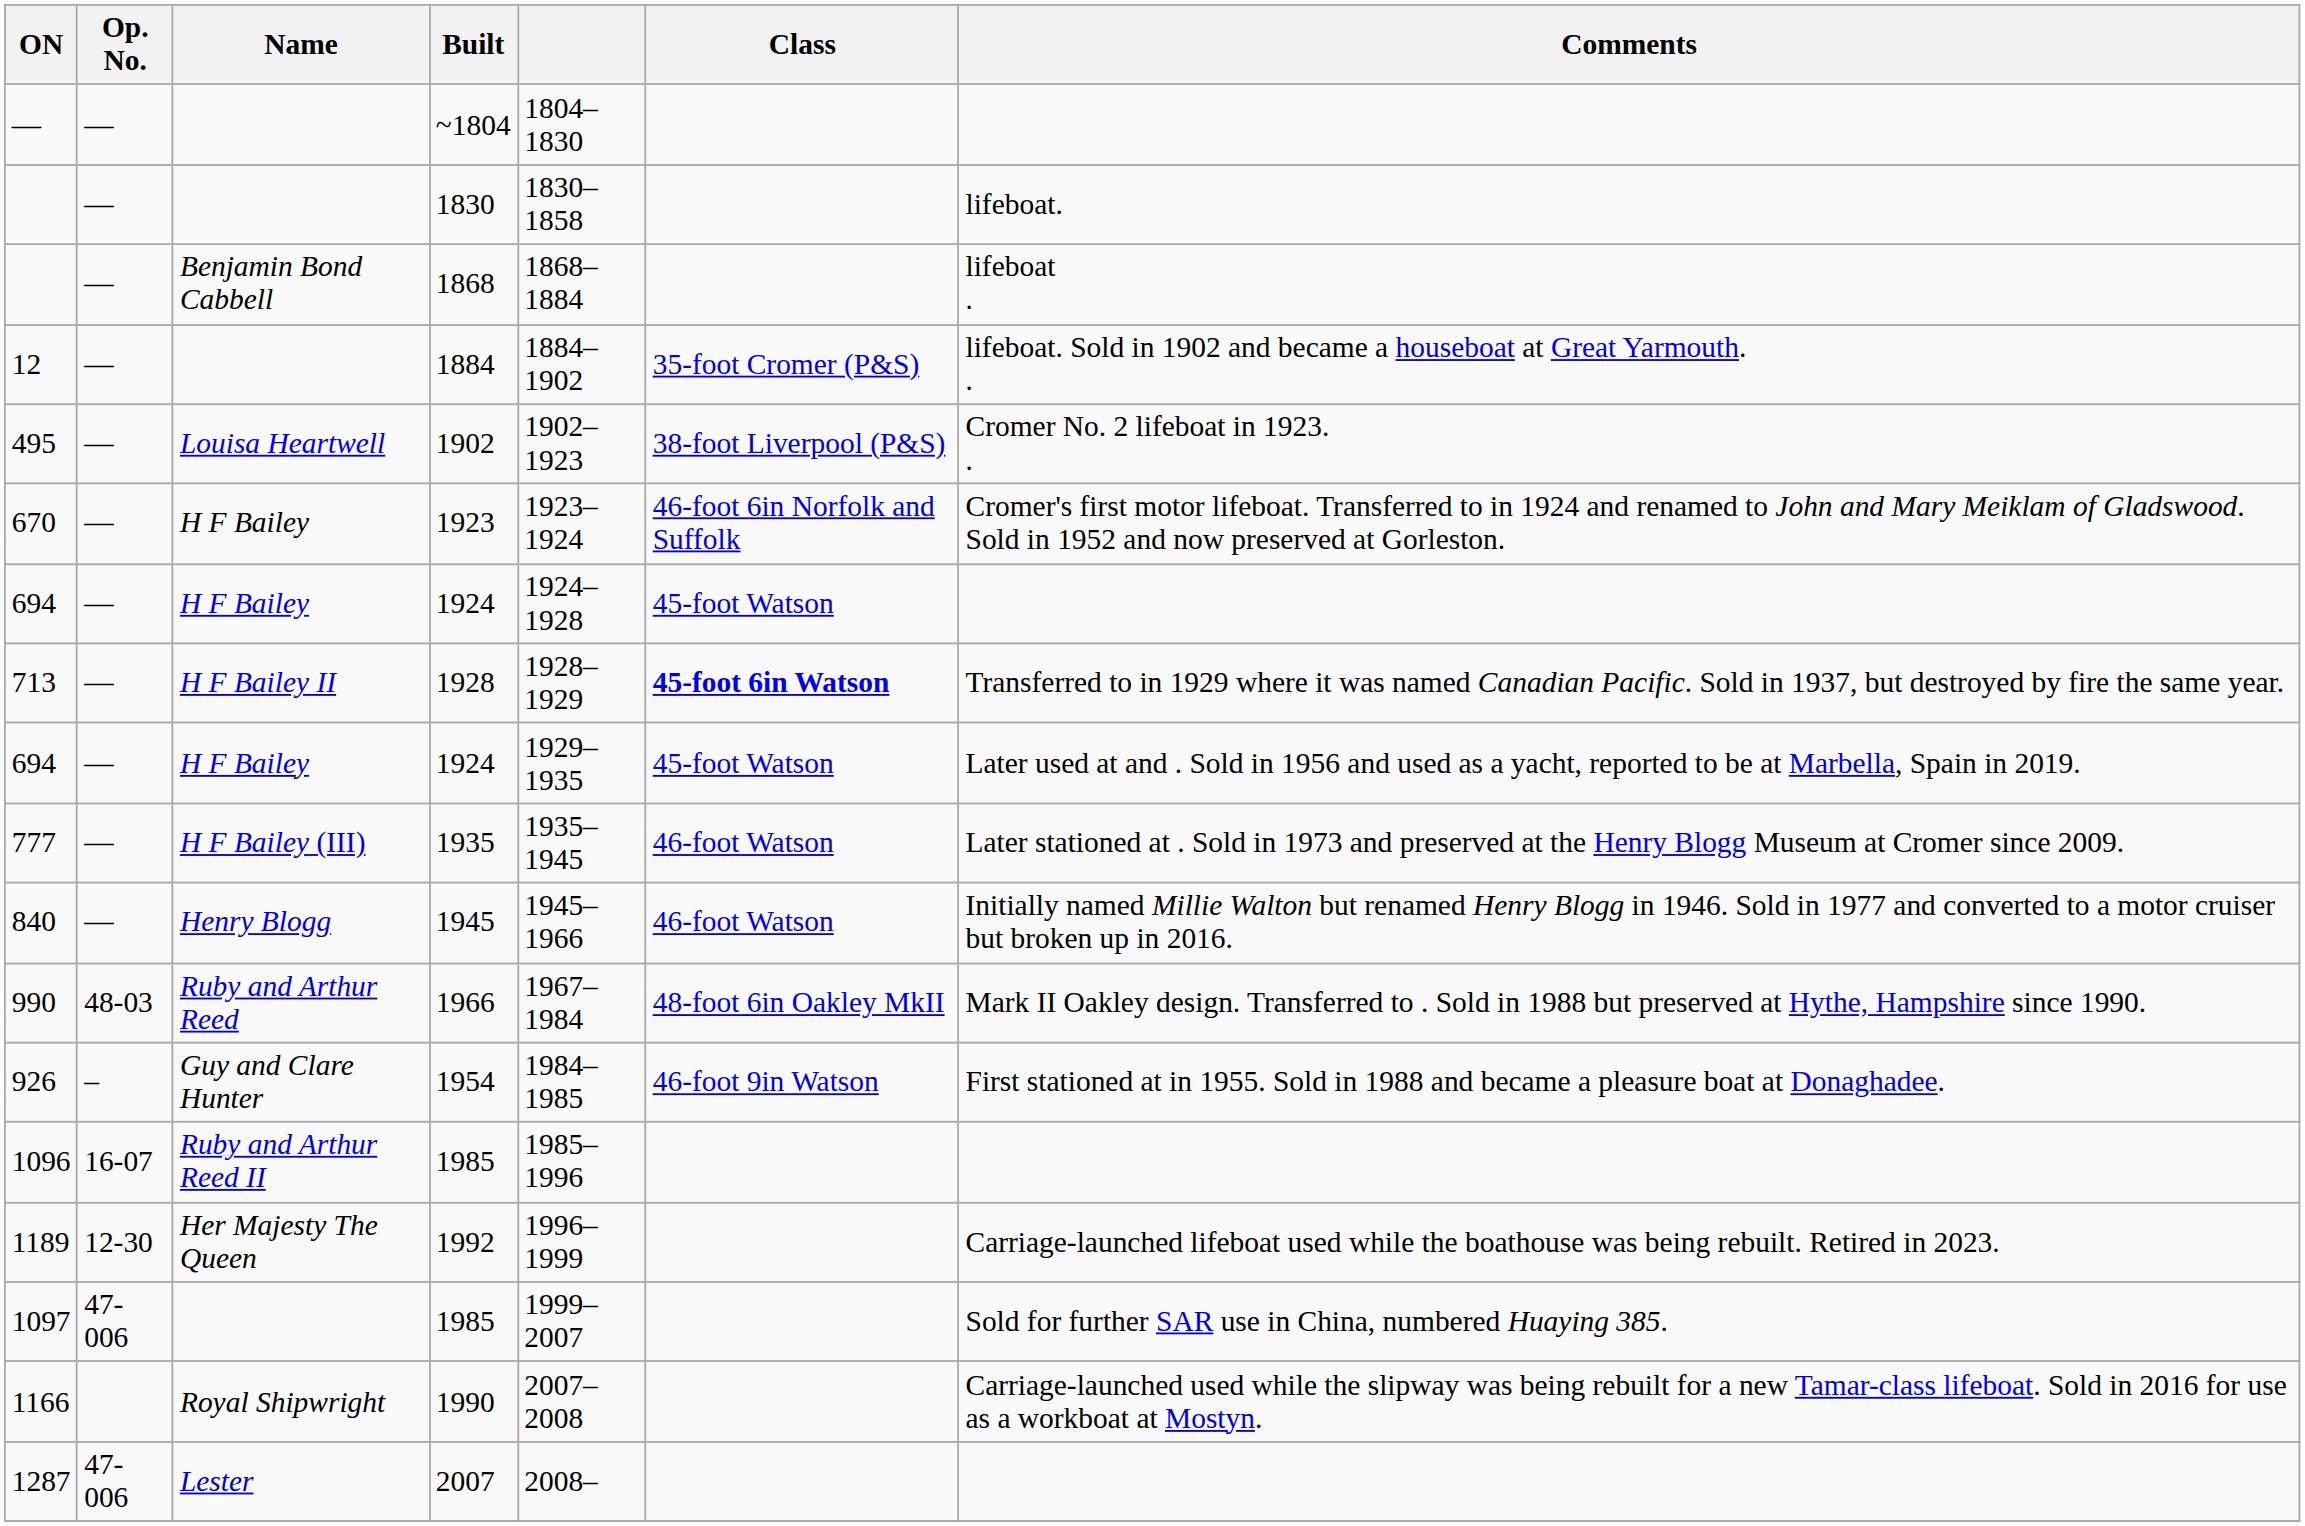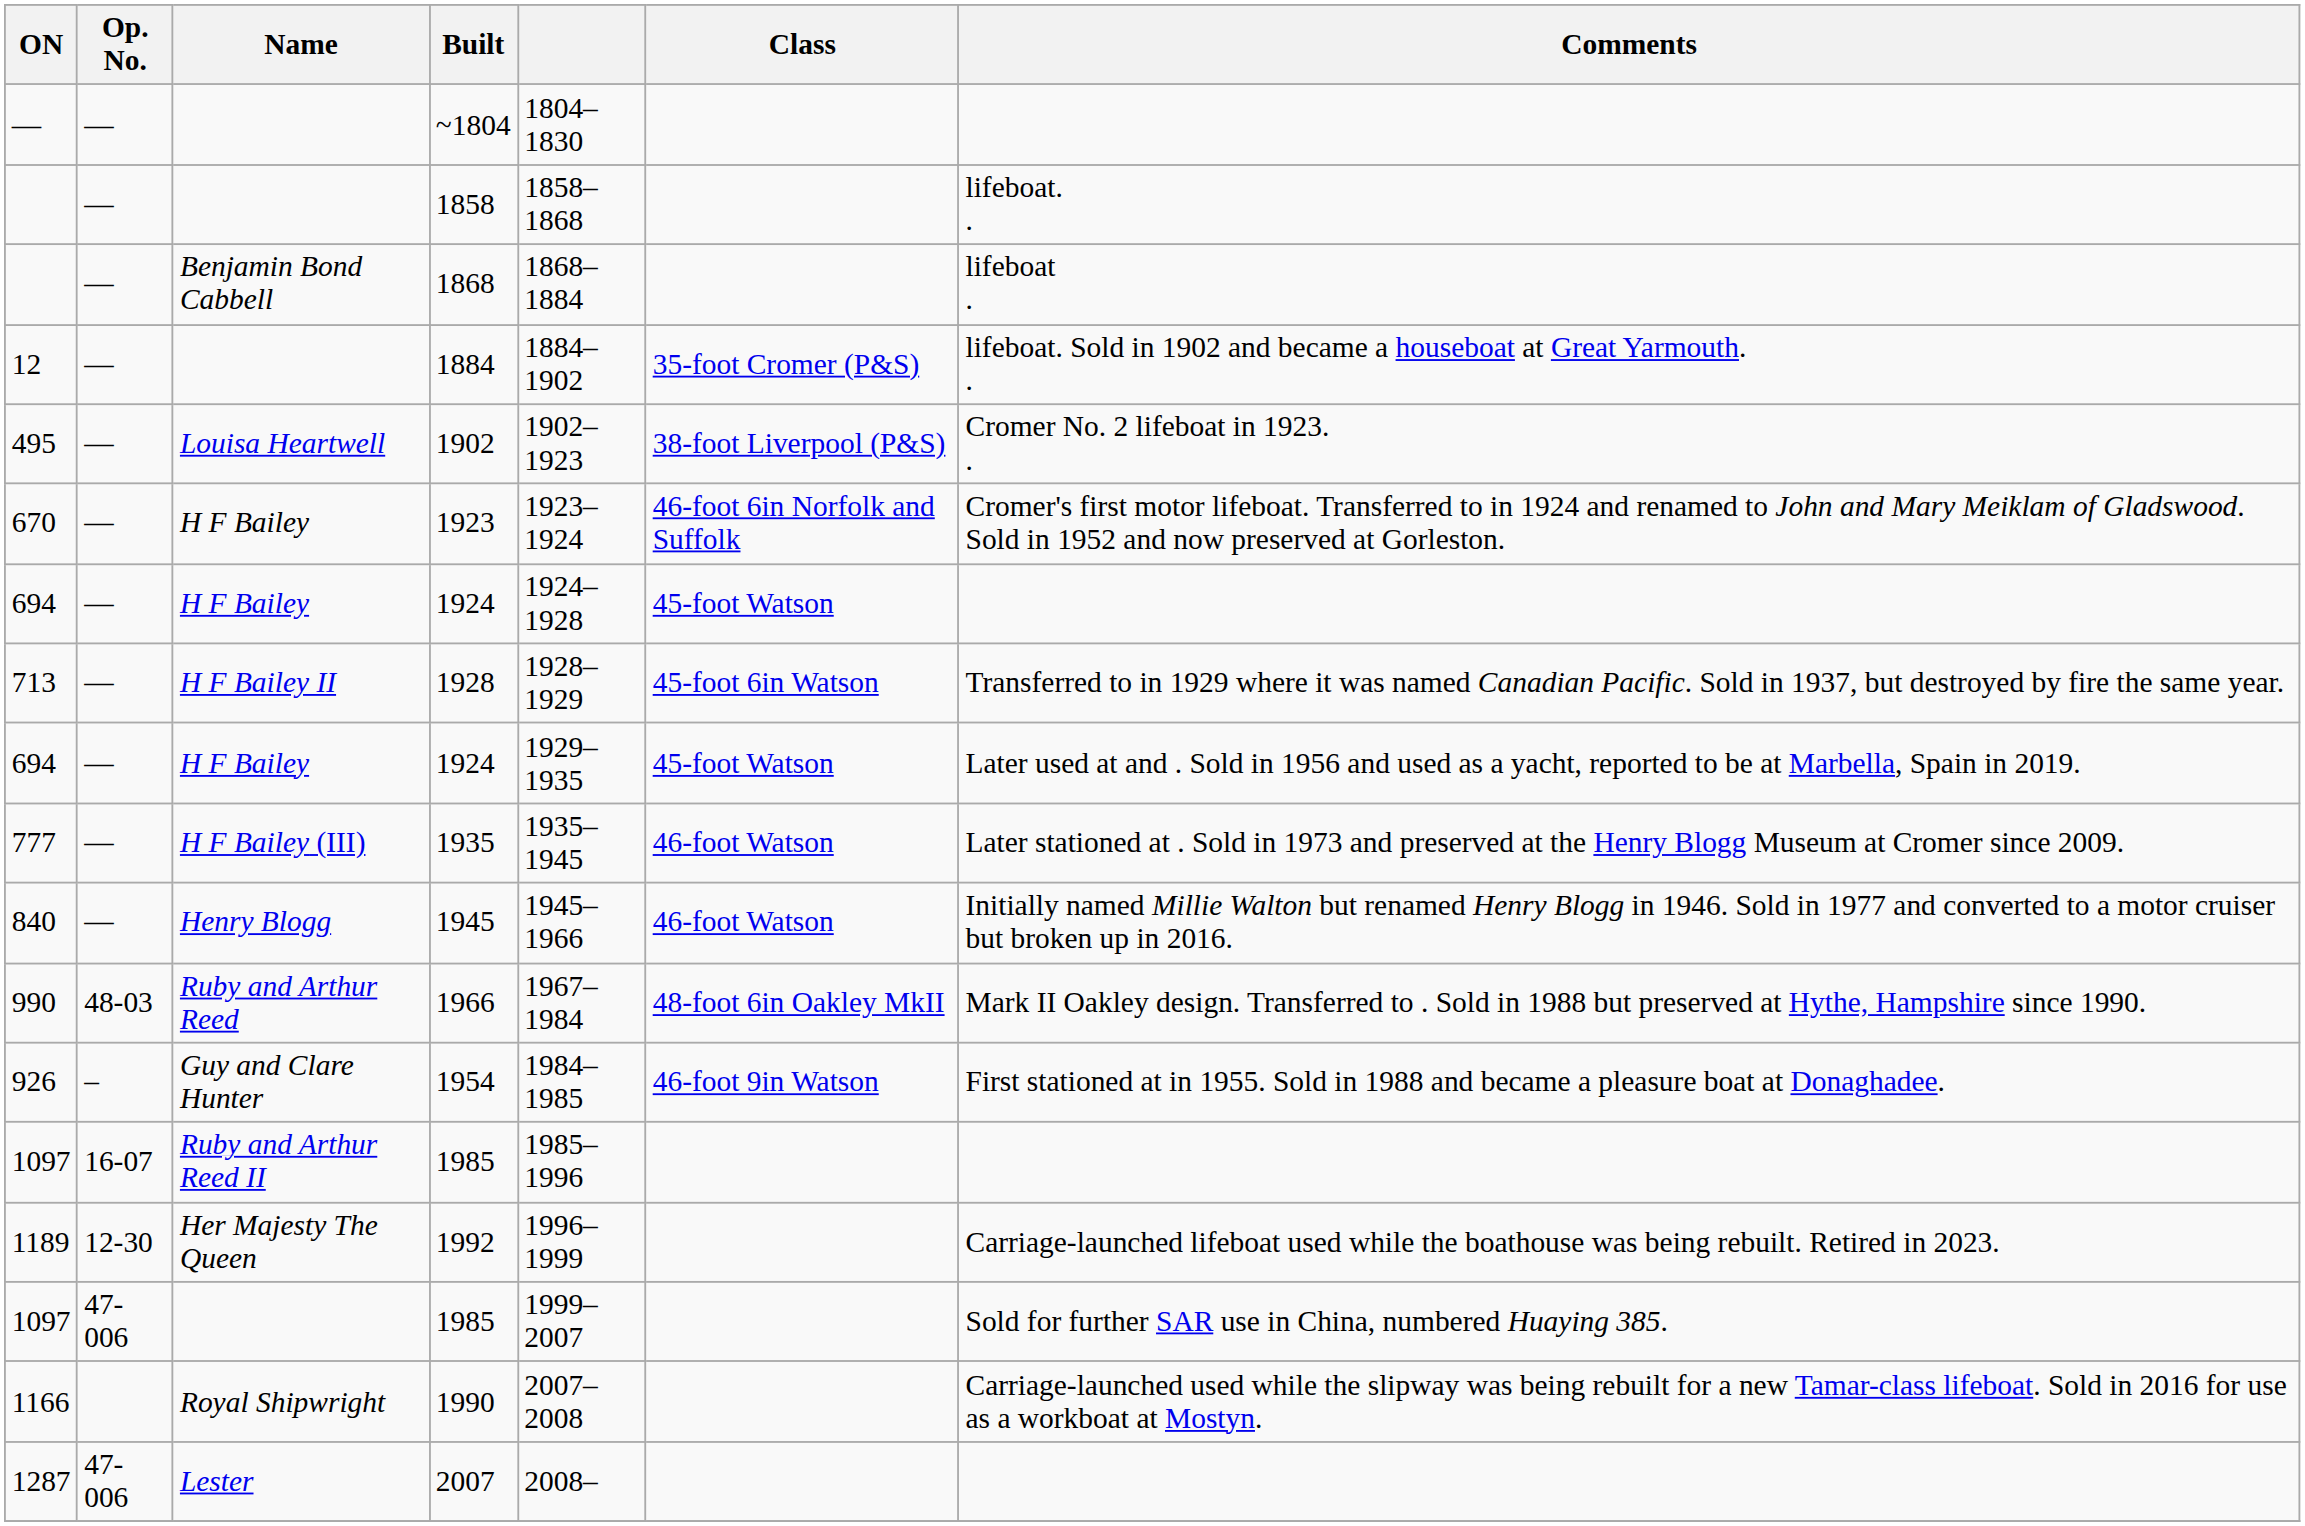- row: — | 1830 | 1830–1858 | lifeboat.
+ row: — | 1858 | 1858–1868 | lifeboat. .
1928 | Class: bold -> normal
Ruby and Arthur Reed II / 1985 | ON: 1096 -> 1097
